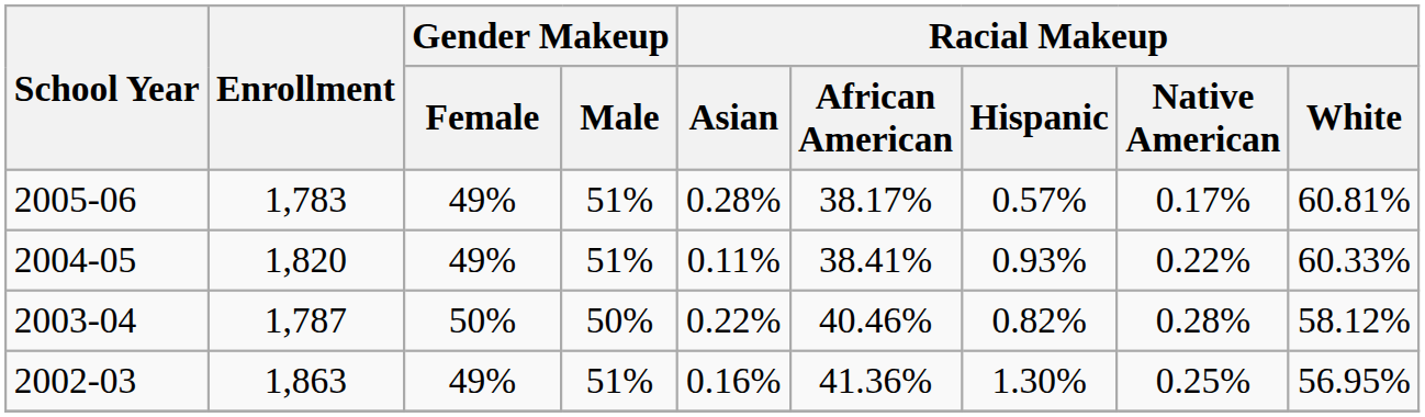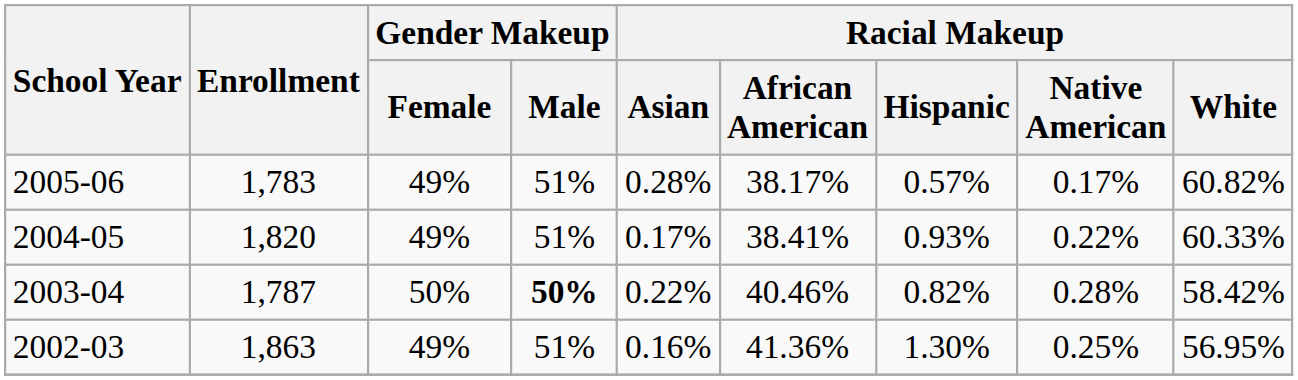2005-06 | Racial Makeup / White: 60.81% -> 60.82%
2004-05 | Racial Makeup / Asian: 0.11% -> 0.17%
2003-04 | Gender Makeup / Male: normal -> bold
2003-04 | Racial Makeup / White: 58.12% -> 58.42%
